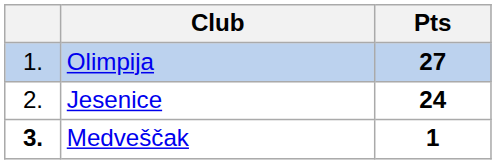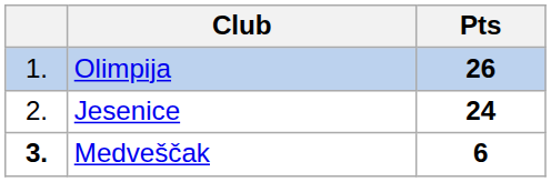Olimpija | Pts: 27 -> 26
Medveščak | Pts: 1 -> 6
